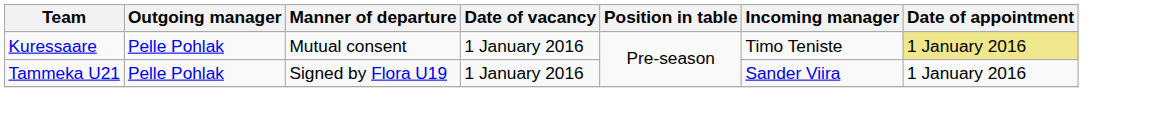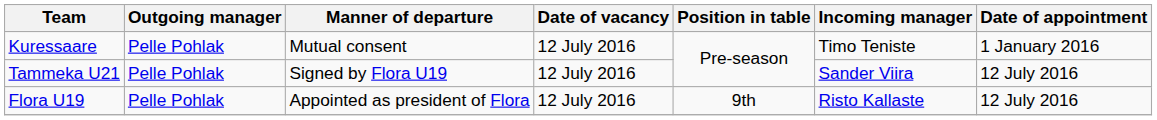Kuressaare | Date of vacancy: 1 January 2016 -> 12 July 2016
Kuressaare | Date of appointment: khaki background -> no background
Tammeka U21 | Date of vacancy: 1 January 2016 -> 12 July 2016
Tammeka U21 | Date of appointment: 1 January 2016 -> 12 July 2016
+ row: Flora U19 | Pelle Pohlak | Appointed as president of Flora | 12 July 2016 | 9th | Risto Kallaste | 12 July 2016
